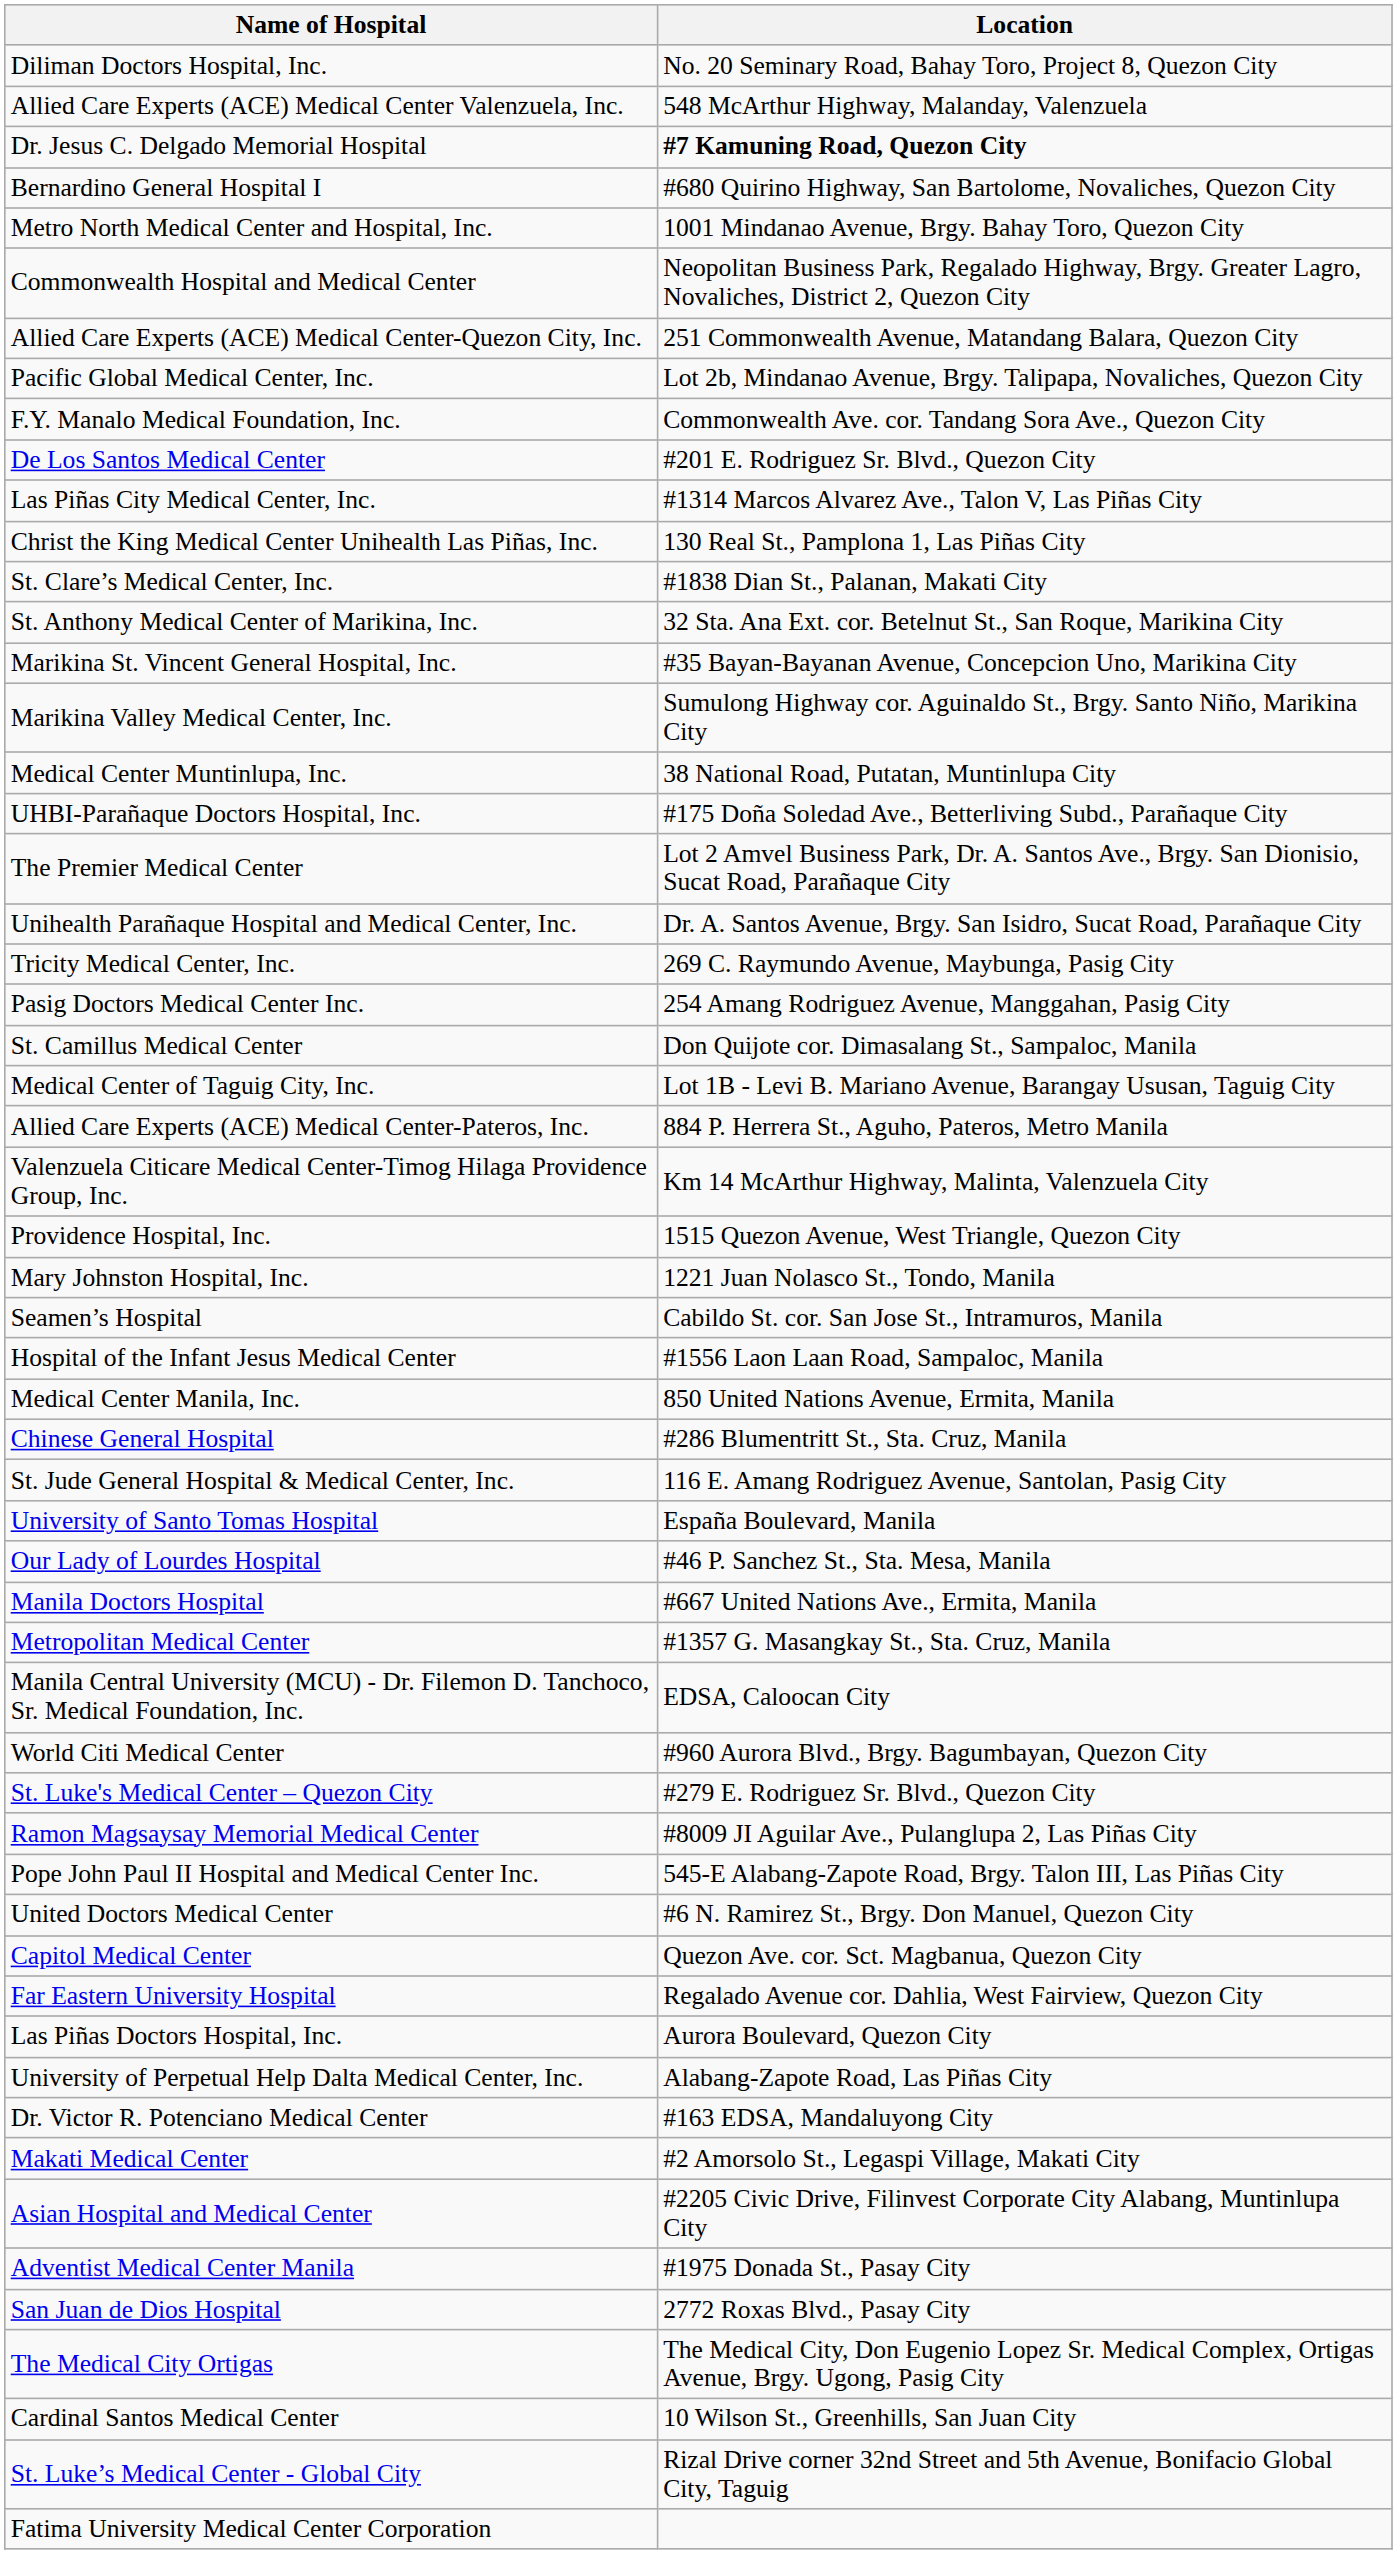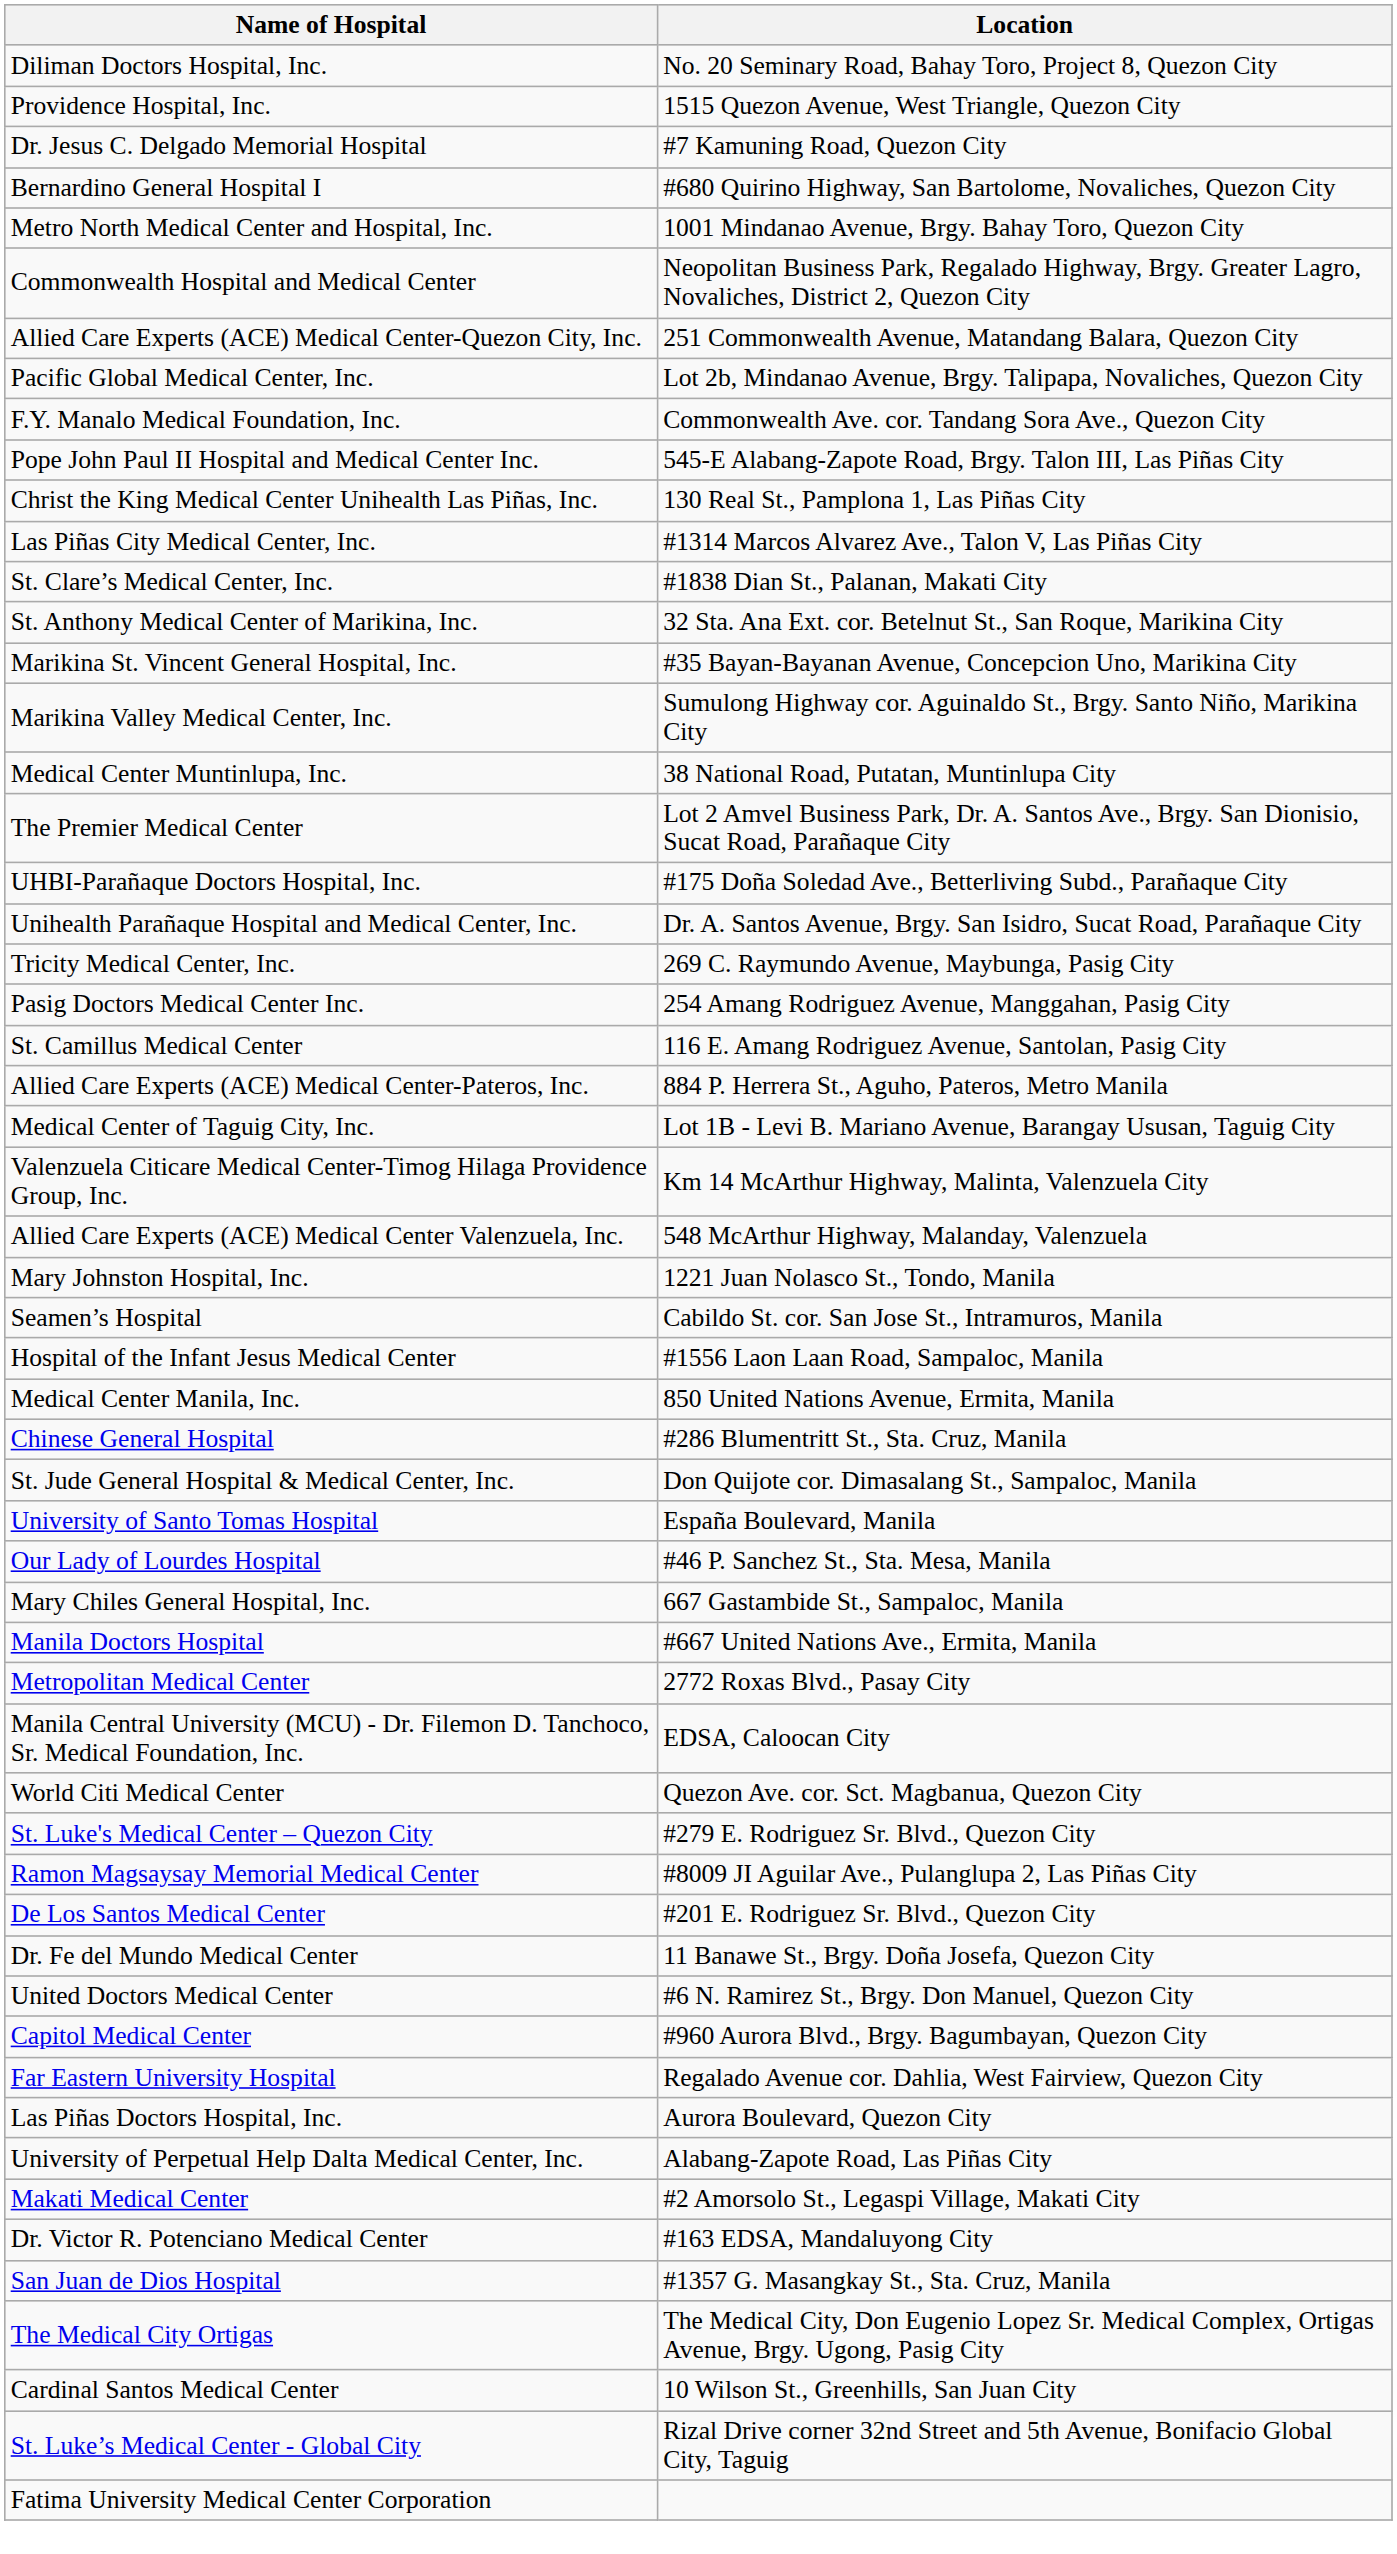rows swapped: Providence Hospital, Inc. <-> Allied Care Experts (ACE) Medical Center Valenzuela, Inc.
Dr. Jesus C. Delgado Memorial Hospital | Location: bold -> normal
rows swapped: Pope John Paul II Hospital and Medical Center Inc. <-> De Los Santos Medical Center
rows swapped: Christ the King Medical Center Unihealth Las Piñas, Inc. <-> Las Piñas City Medical Center, Inc.
rows swapped: The Premier Medical Center <-> UHBI-Parañaque Doctors Hospital, Inc.
St. Camillus Medical Center | Location: Don Quijote cor. Dimasalang St., Sampaloc, Manila -> 116 E. Amang Rodriguez Avenue, Santolan, Pasig City
rows swapped: Allied Care Experts (ACE) Medical Center-Pateros, Inc. <-> Medical Center of Taguig City, Inc.
St. Jude General Hospital & Medical Center, Inc. | Location: 116 E. Amang Rodriguez Avenue, Santolan, Pasig City -> Don Quijote cor. Dimasalang St., Sampaloc, Manila
+ row: Mary Chiles General Hospital, Inc. | 667 Gastambide St., Sampaloc, Manila
Metropolitan Medical Center | Location: #1357 G. Masangkay St., Sta. Cruz, Manila -> 2772 Roxas Blvd., Pasay City
World Citi Medical Center | Location: #960 Aurora Blvd., Brgy. Bagumbayan, Quezon City -> Quezon Ave. cor. Sct. Magbanua, Quezon City
+ row: Dr. Fe del Mundo Medical Center | 11 Banawe St., Brgy. Doña Josefa, Quezon City
Capitol Medical Center | Location: Quezon Ave. cor. Sct. Magbanua, Quezon City -> #960 Aurora Blvd., Brgy. Bagumbayan, Quezon City
rows swapped: Makati Medical Center <-> Dr. Victor R. Potenciano Medical Center
- row: Asian Hospital and Medical Center | #2205 Civic Drive, Filinvest Corporate City Alabang, Muntinlupa City
- row: Adventist Medical Center Manila | #1975 Donada St., Pasay City
San Juan de Dios Hospital | Location: 2772 Roxas Blvd., Pasay City -> #1357 G. Masangkay St., Sta. Cruz, Manila
